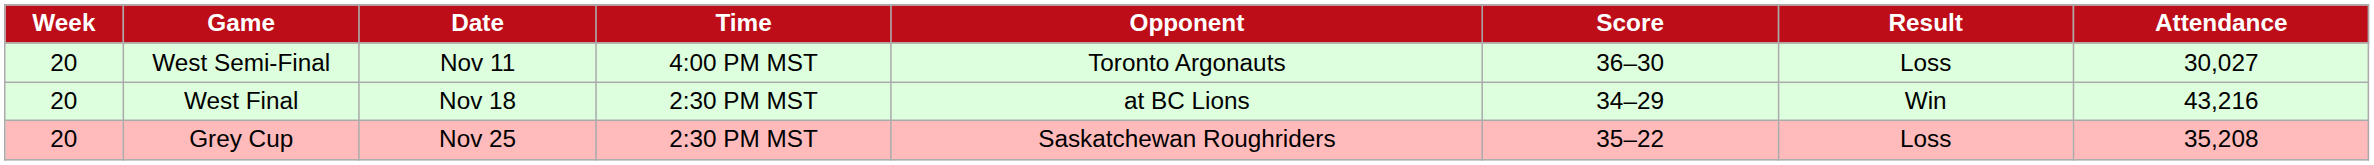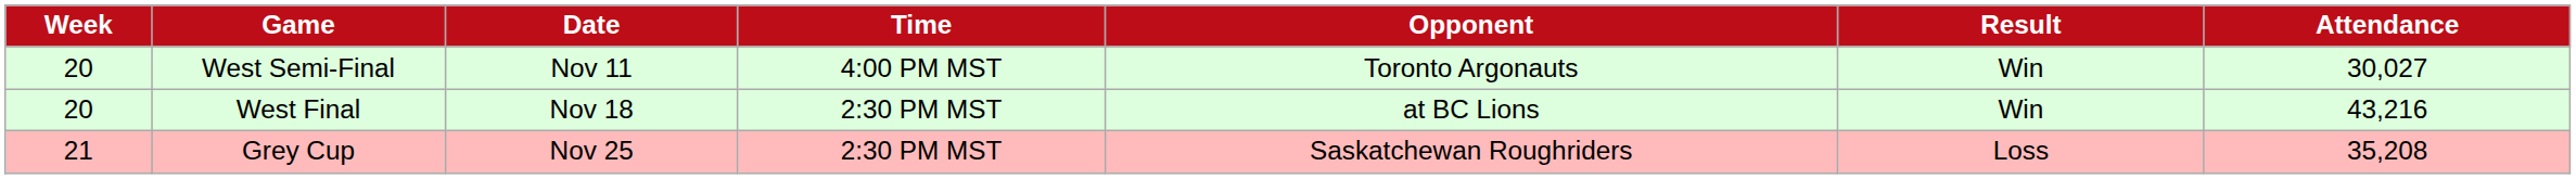- column: Score | 36–30 | 34–29 | 35–22
West Semi-Final | Result: Loss -> Win
Grey Cup | Week: 20 -> 21
